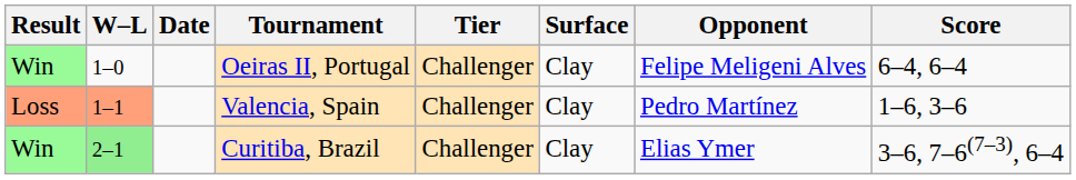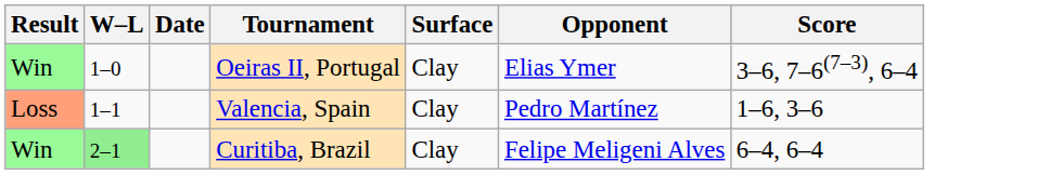- column: Tier | Challenger | Challenger | Challenger
Oeiras II, Portugal | Opponent: Felipe Meligeni Alves -> Elias Ymer
Oeiras II, Portugal | Score: 6–4, 6–4 -> 3–6, 7–6(7–3), 6–4
Valencia, Spain | W–L: lightsalmon background -> no background
Curitiba, Brazil | Opponent: Elias Ymer -> Felipe Meligeni Alves
Curitiba, Brazil | Score: 3–6, 7–6(7–3), 6–4 -> 6–4, 6–4
